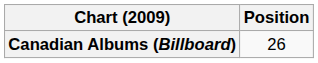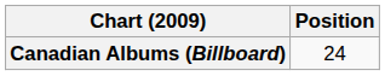Canadian Albums (Billboard) | Position: 26 -> 24
